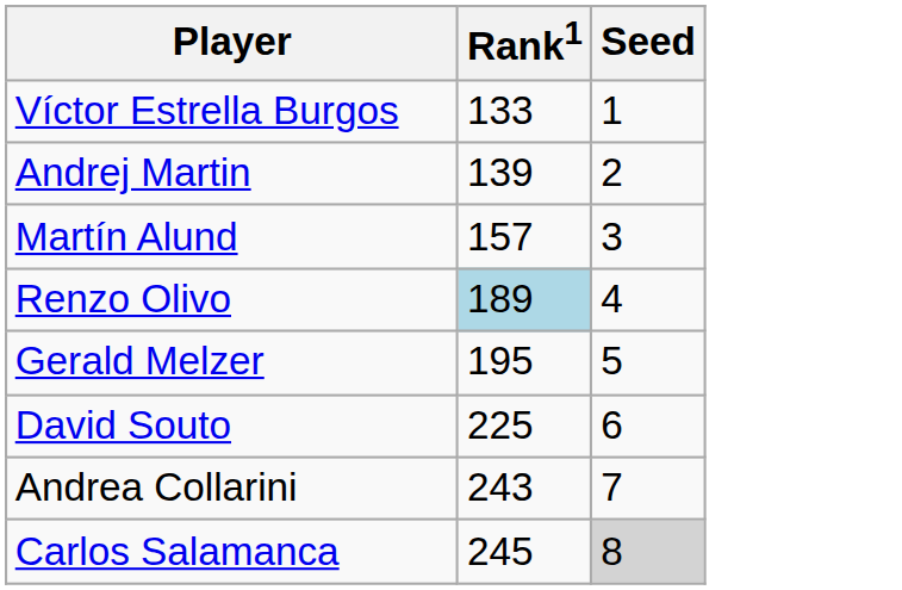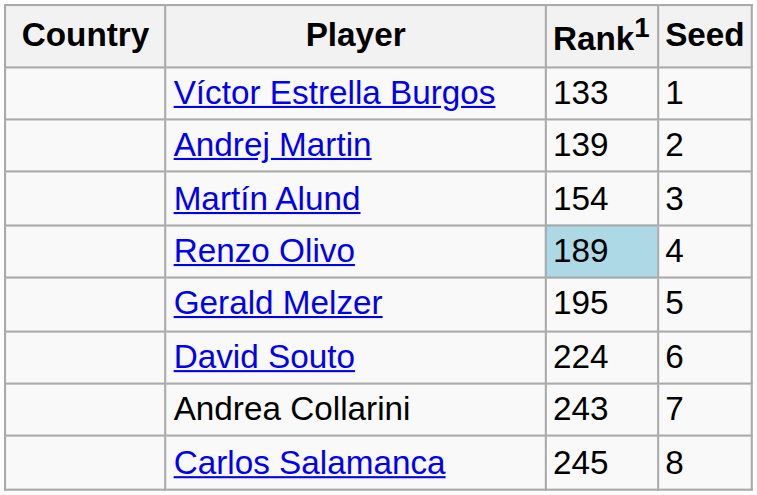+ column: Country
Martín Alund | Rank1: 157 -> 154
David Souto | Rank1: 225 -> 224
Carlos Salamanca | Seed: lightgrey background -> no background
